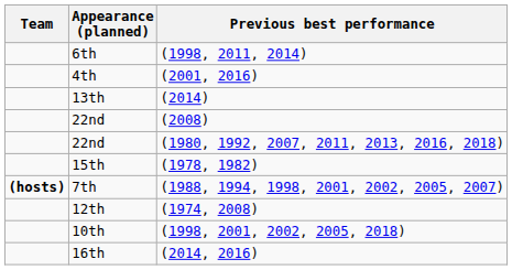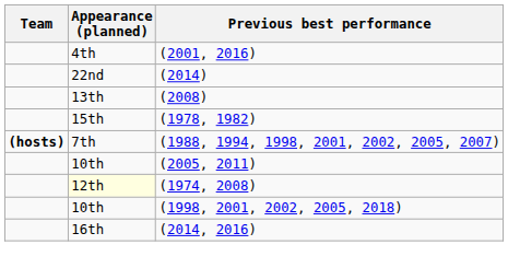- row: 6th | (1998, 2011, 2014)
(2014) | Appearance (planned): 13th -> 22nd
(2008) | Appearance (planned): 22nd -> 13th
- row: 22nd | (1980, 1992, 2007, 2011, 2013, 2016, 2018)
+ row: 10th | (2005, 2011)
(1974, 2008) | Appearance (planned): no background -> lightyellow background
